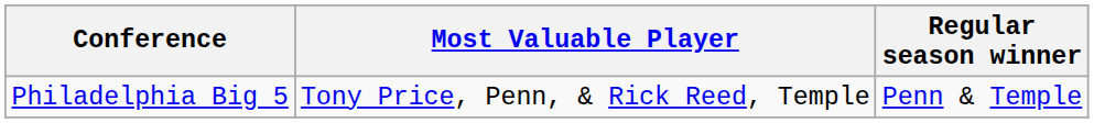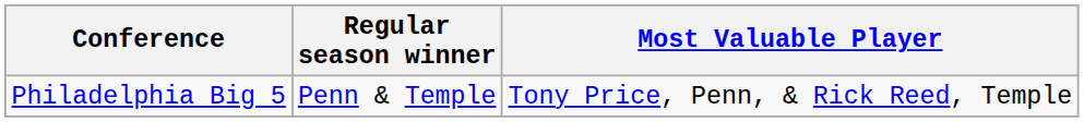columns swapped: Regular season winner <-> Most Valuable Player
